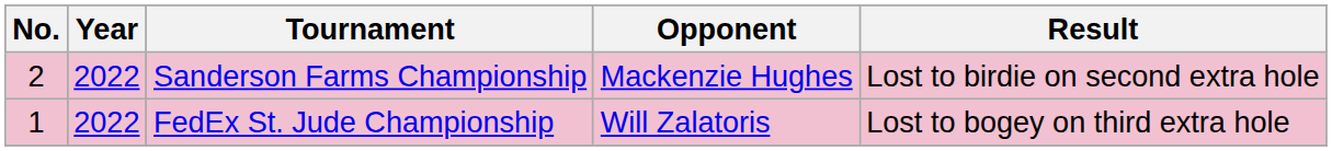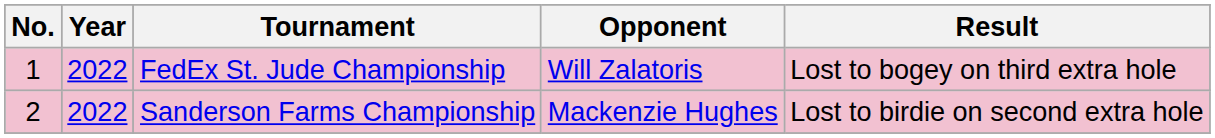rows swapped: FedEx St. Jude Championship <-> Sanderson Farms Championship
